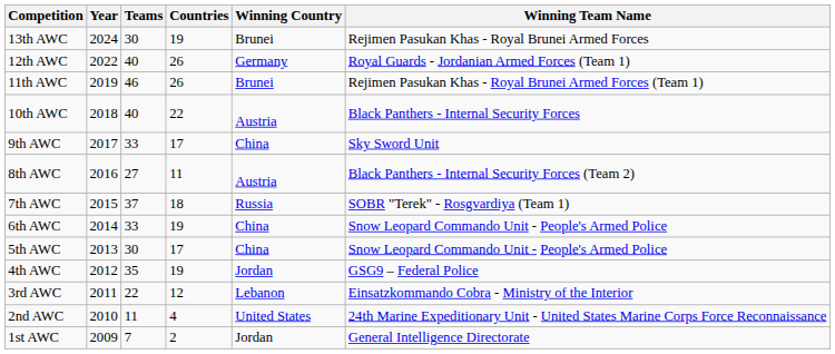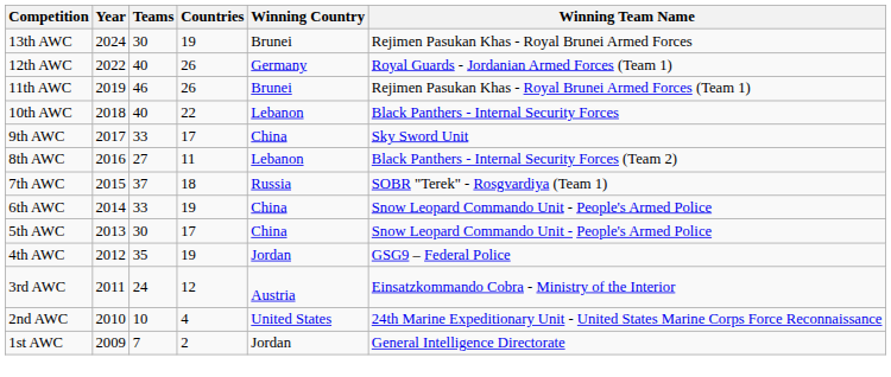10th AWC | Winning Country: Austria -> Lebanon
8th AWC | Winning Country: Austria -> Lebanon
3rd AWC | Teams: 22 -> 24
3rd AWC | Winning Country: Lebanon -> Austria
2nd AWC | Teams: 11 -> 10
